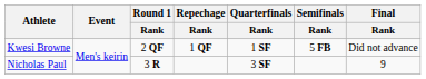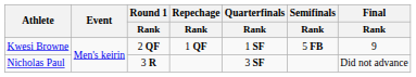Kwesi Browne | Final / Rank: Did not advance -> 9
Nicholas Paul | Final / Rank: 9 -> Did not advance
